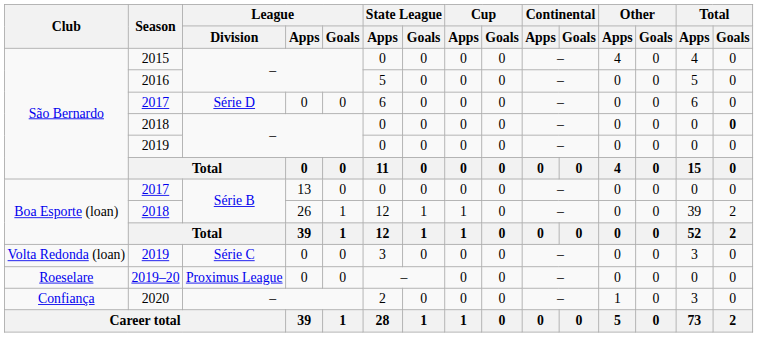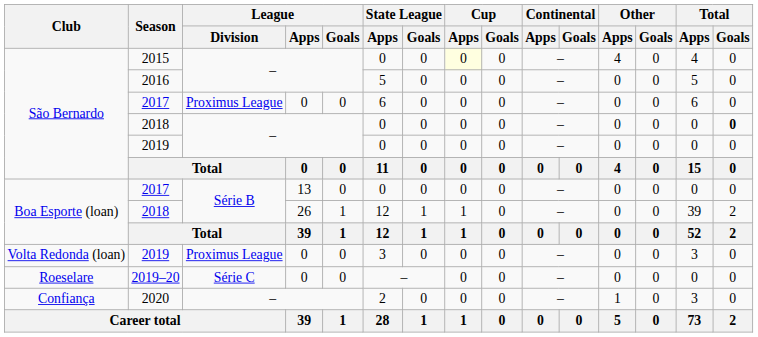2015 | Cup / Apps: no background -> lightyellow background
São Bernardo / 2017 | League / Division: Série D -> Proximus League
Volta Redonda (loan) / 2019 | League / Division: Série C -> Proximus League
2019–20 | League / Division: Proximus League -> Série C
